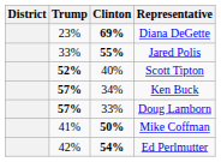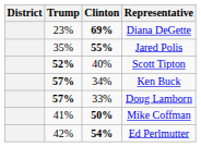Jared Polis | Trump: 33% -> 35%
